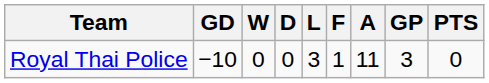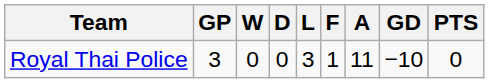columns swapped: GP <-> GD
